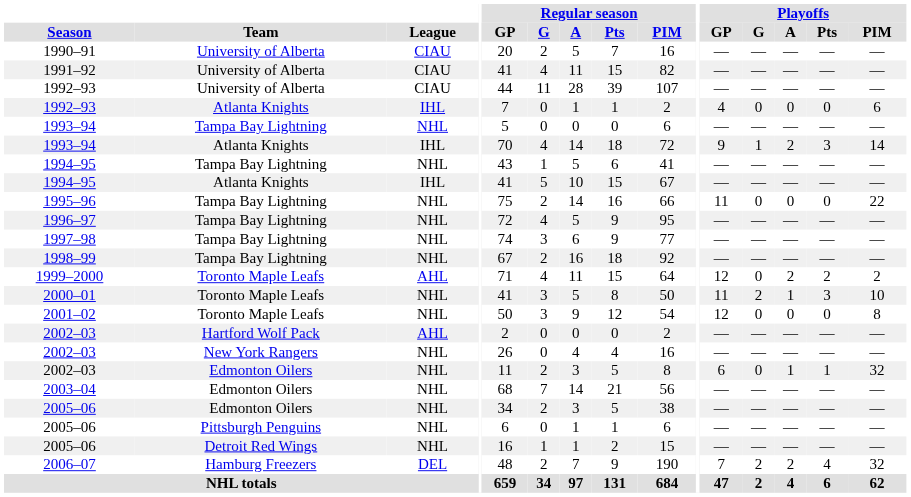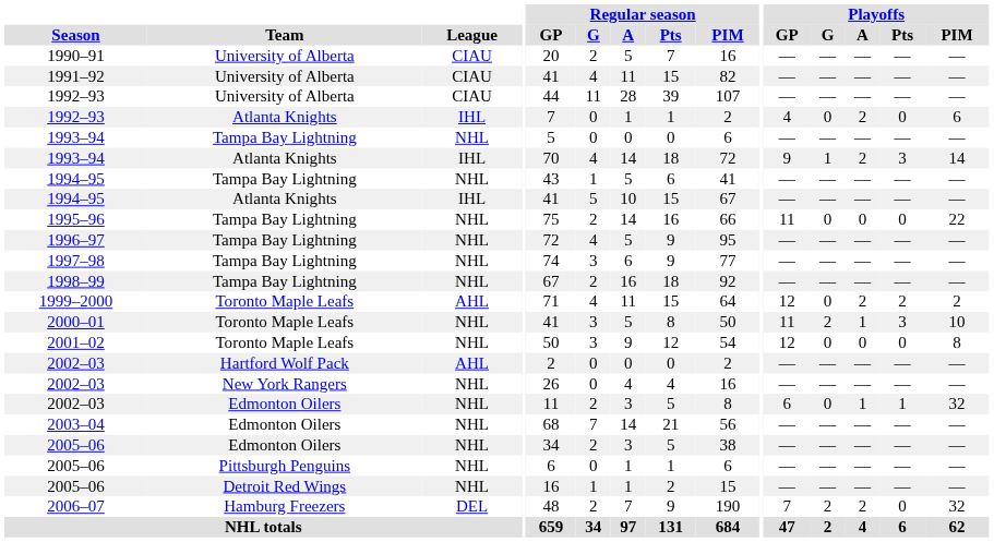1992–93 / Atlanta Knights | Playoffs / A: 0 -> 2
2006–07 | Playoffs / Pts: 4 -> 0
